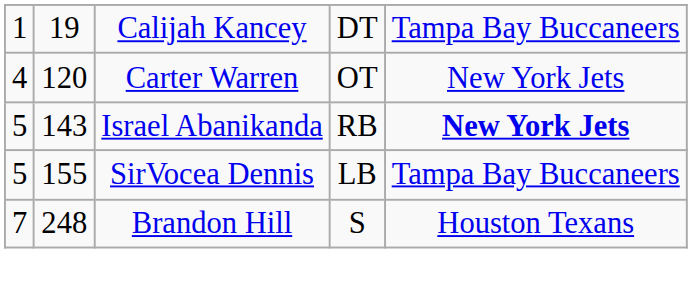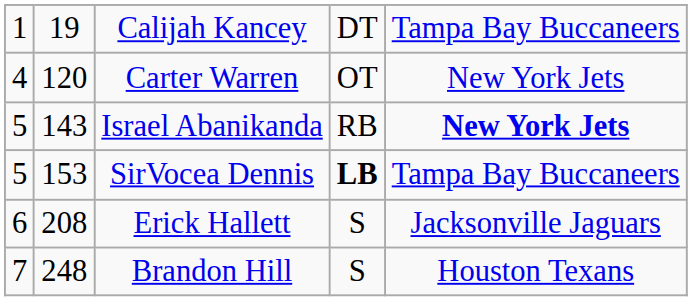SirVocea Dennis | column 2: 155 -> 153
SirVocea Dennis | column 4: normal -> bold
+ row: 6 | 208 | Erick Hallett | S | Jacksonville Jaguars
